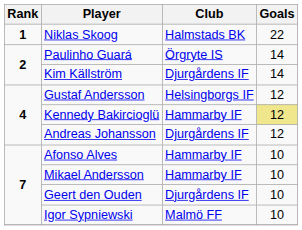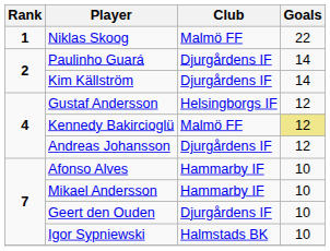Niklas Skoog | Club: Halmstads BK -> Malmö FF
Paulinho Guará | Club: Örgryte IS -> Djurgårdens IF
Kennedy Bakircioglü | Club: Hammarby IF -> Malmö FF
Igor Sypniewski | Club: Malmö FF -> Halmstads BK
